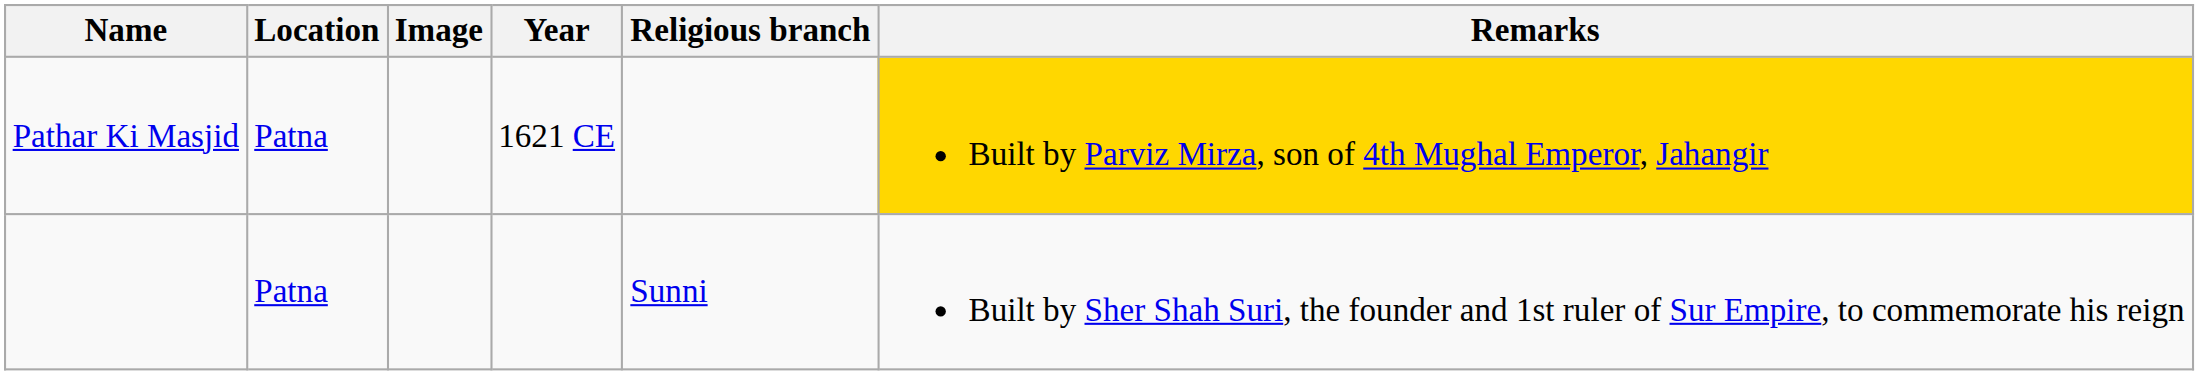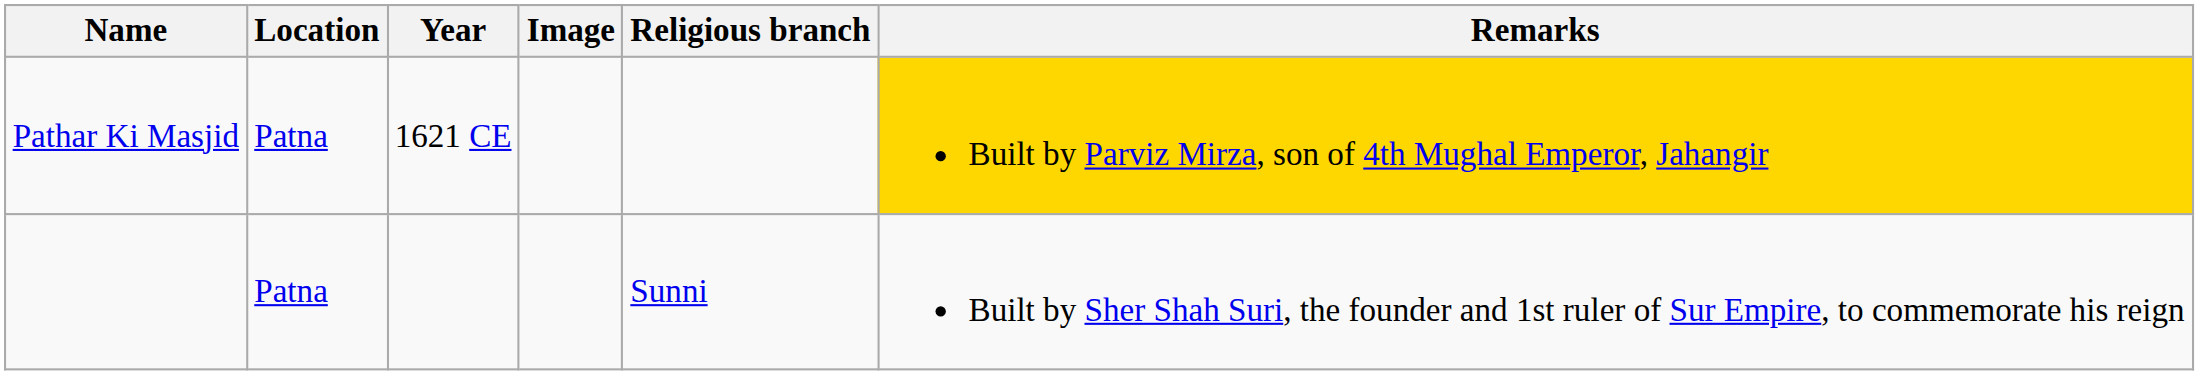columns swapped: Image <-> Year
